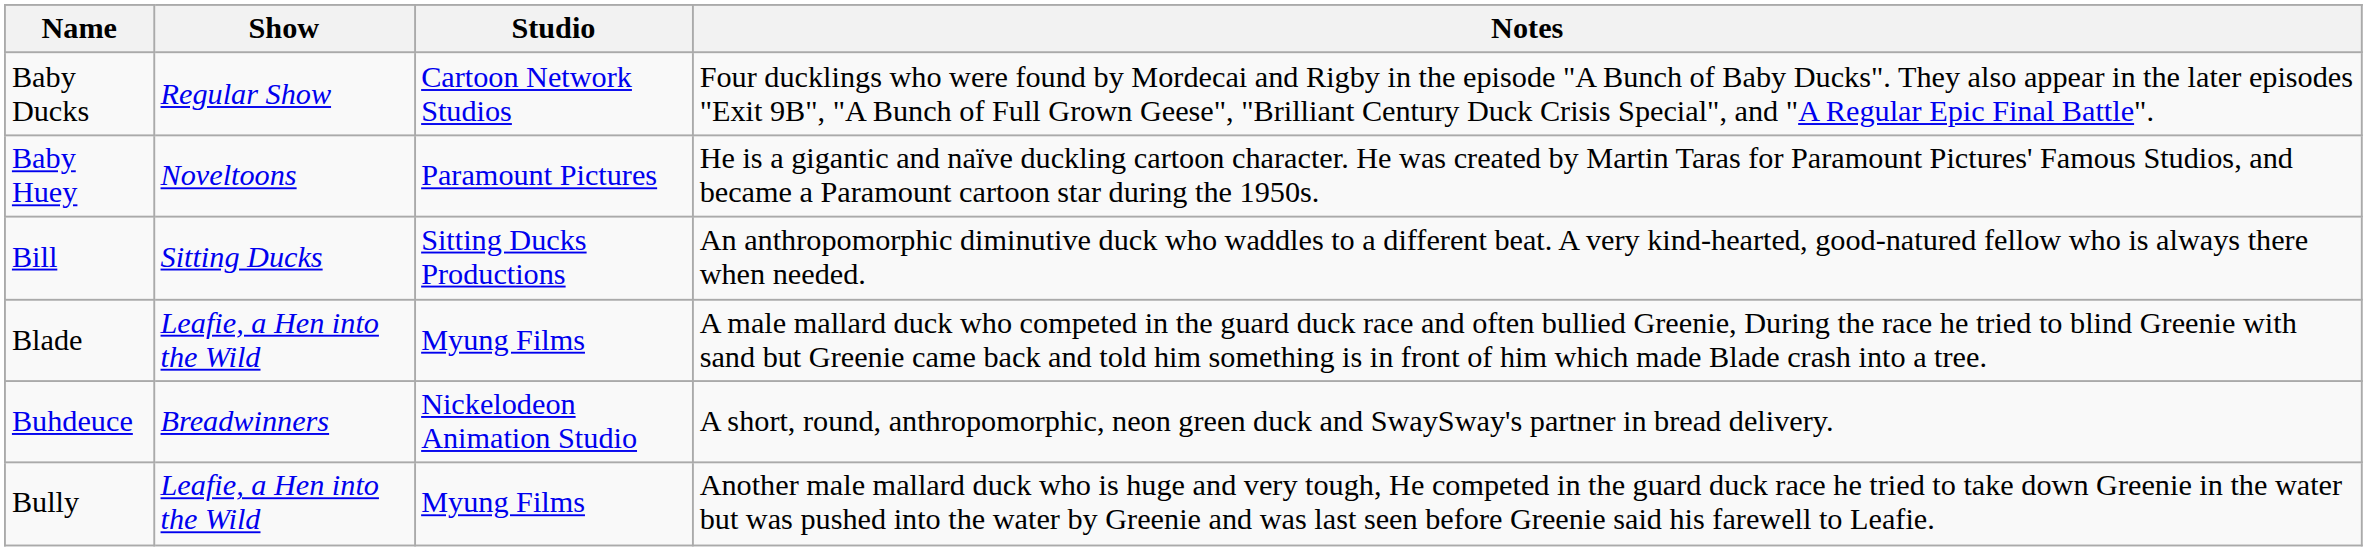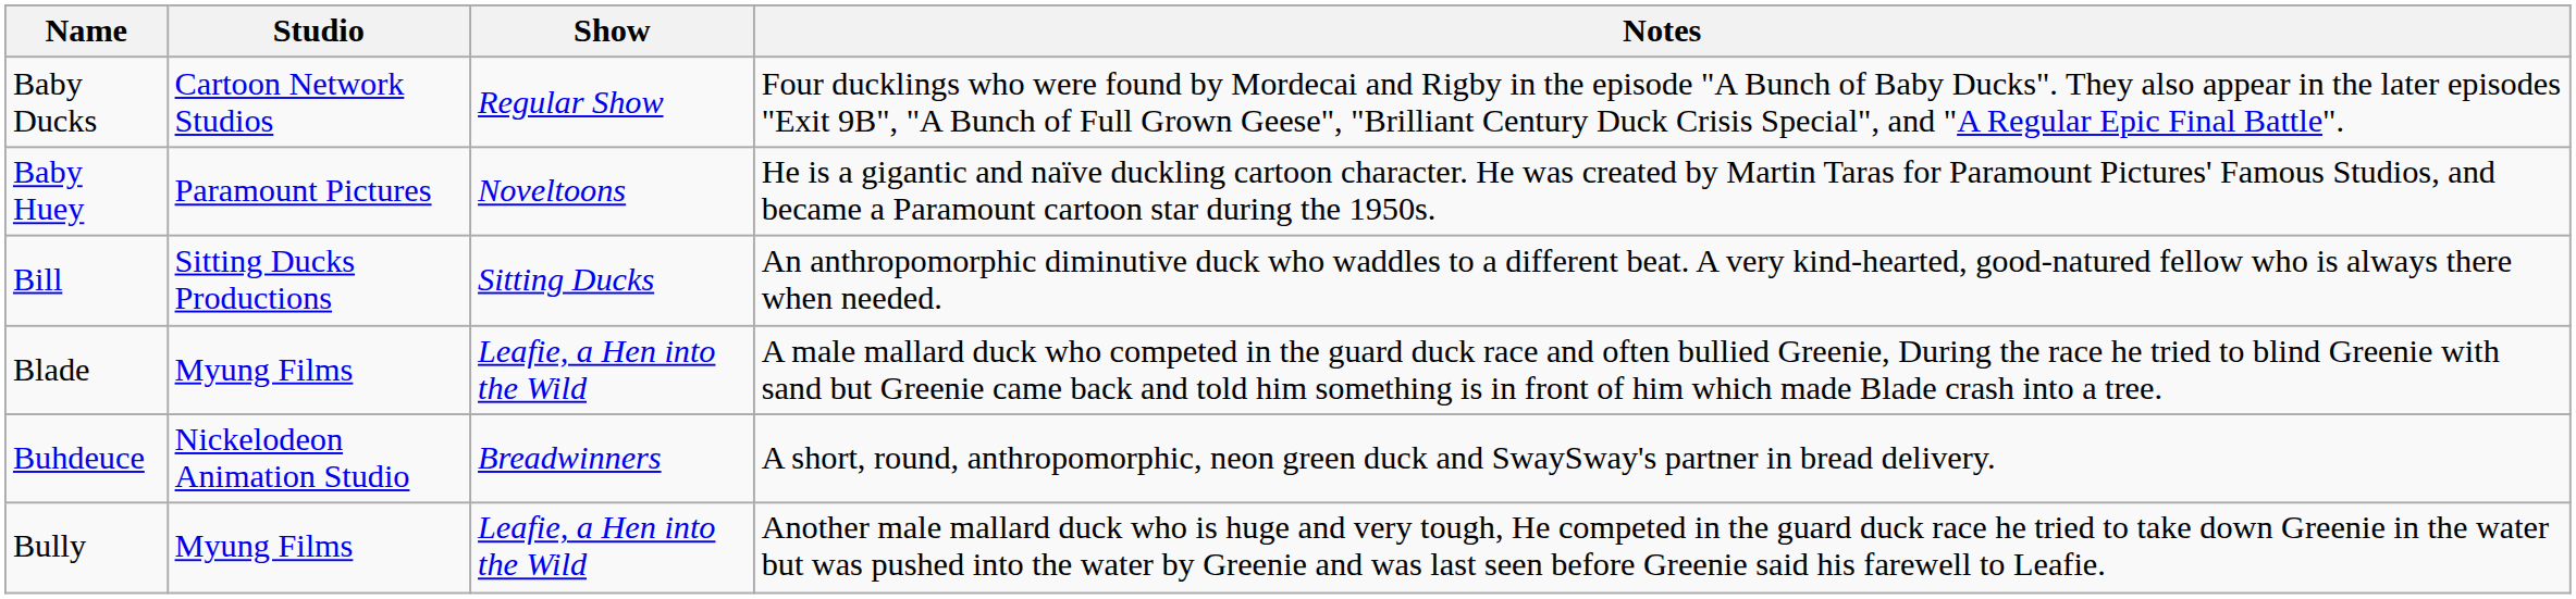columns swapped: Show <-> Studio
